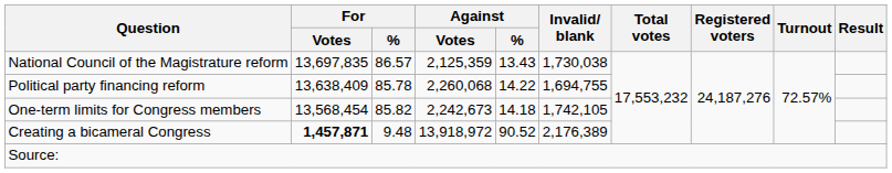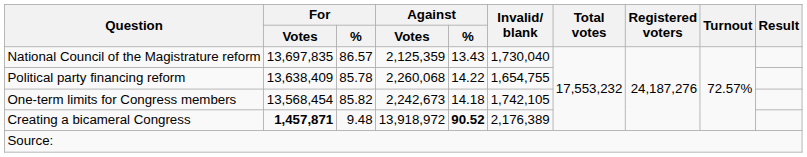National Council of the Magistrature reform | Invalid/ blank: 1,730,038 -> 1,730,040
Political party financing reform | Invalid/ blank: 1,694,755 -> 1,654,755
Creating a bicameral Congress | Against / %: normal -> bold
